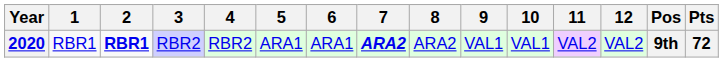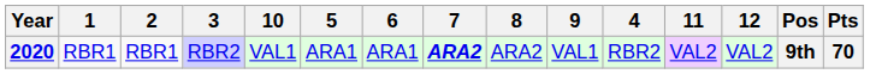columns swapped: 4 <-> 10
2020 | 2: bold -> normal
2020 | Pts: 72 -> 70
